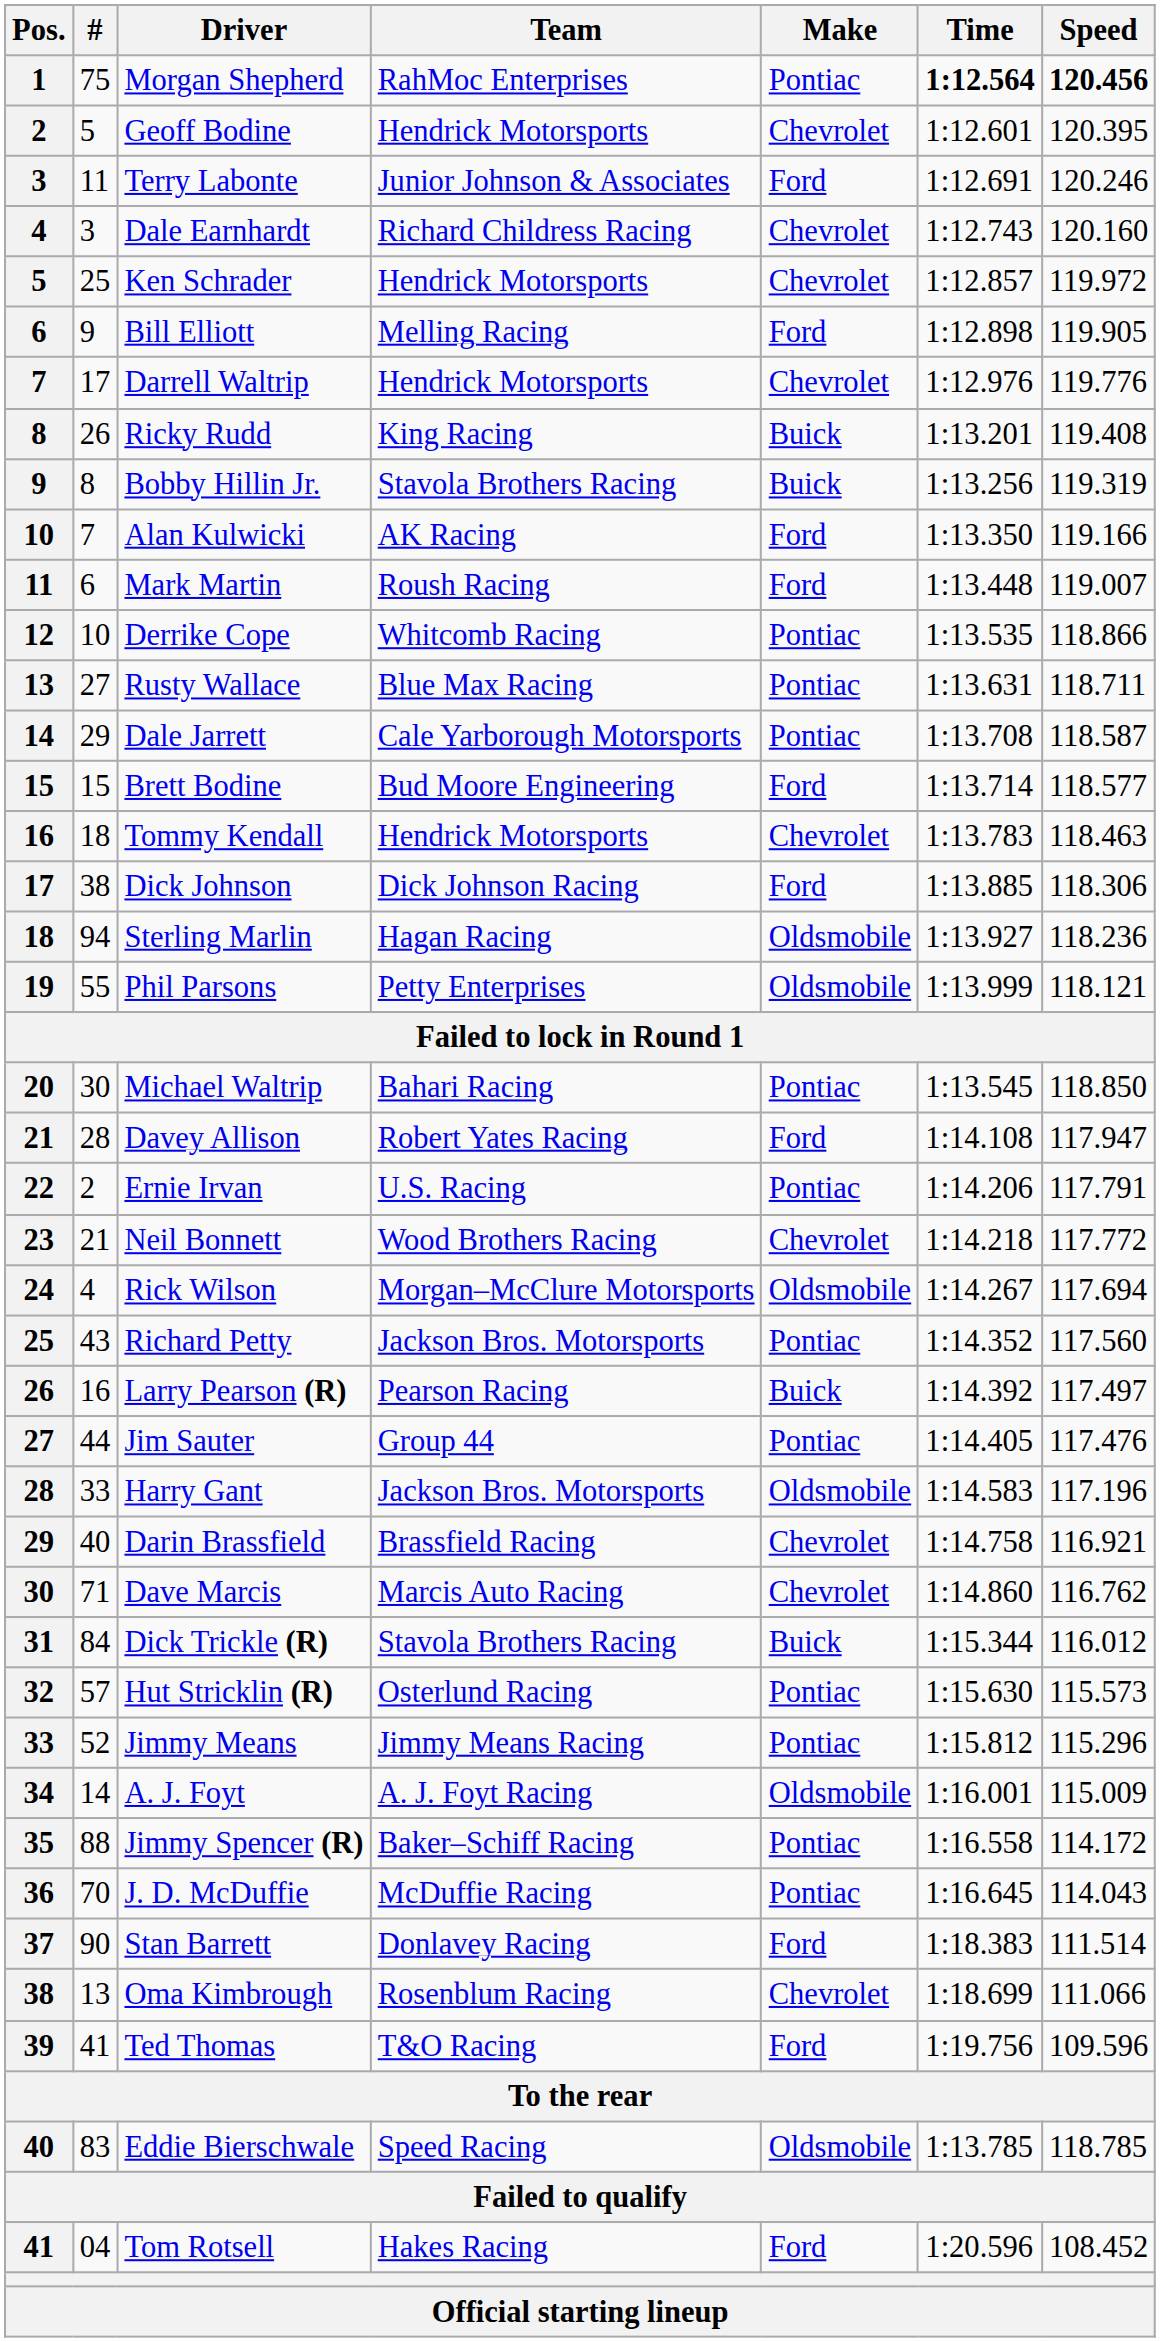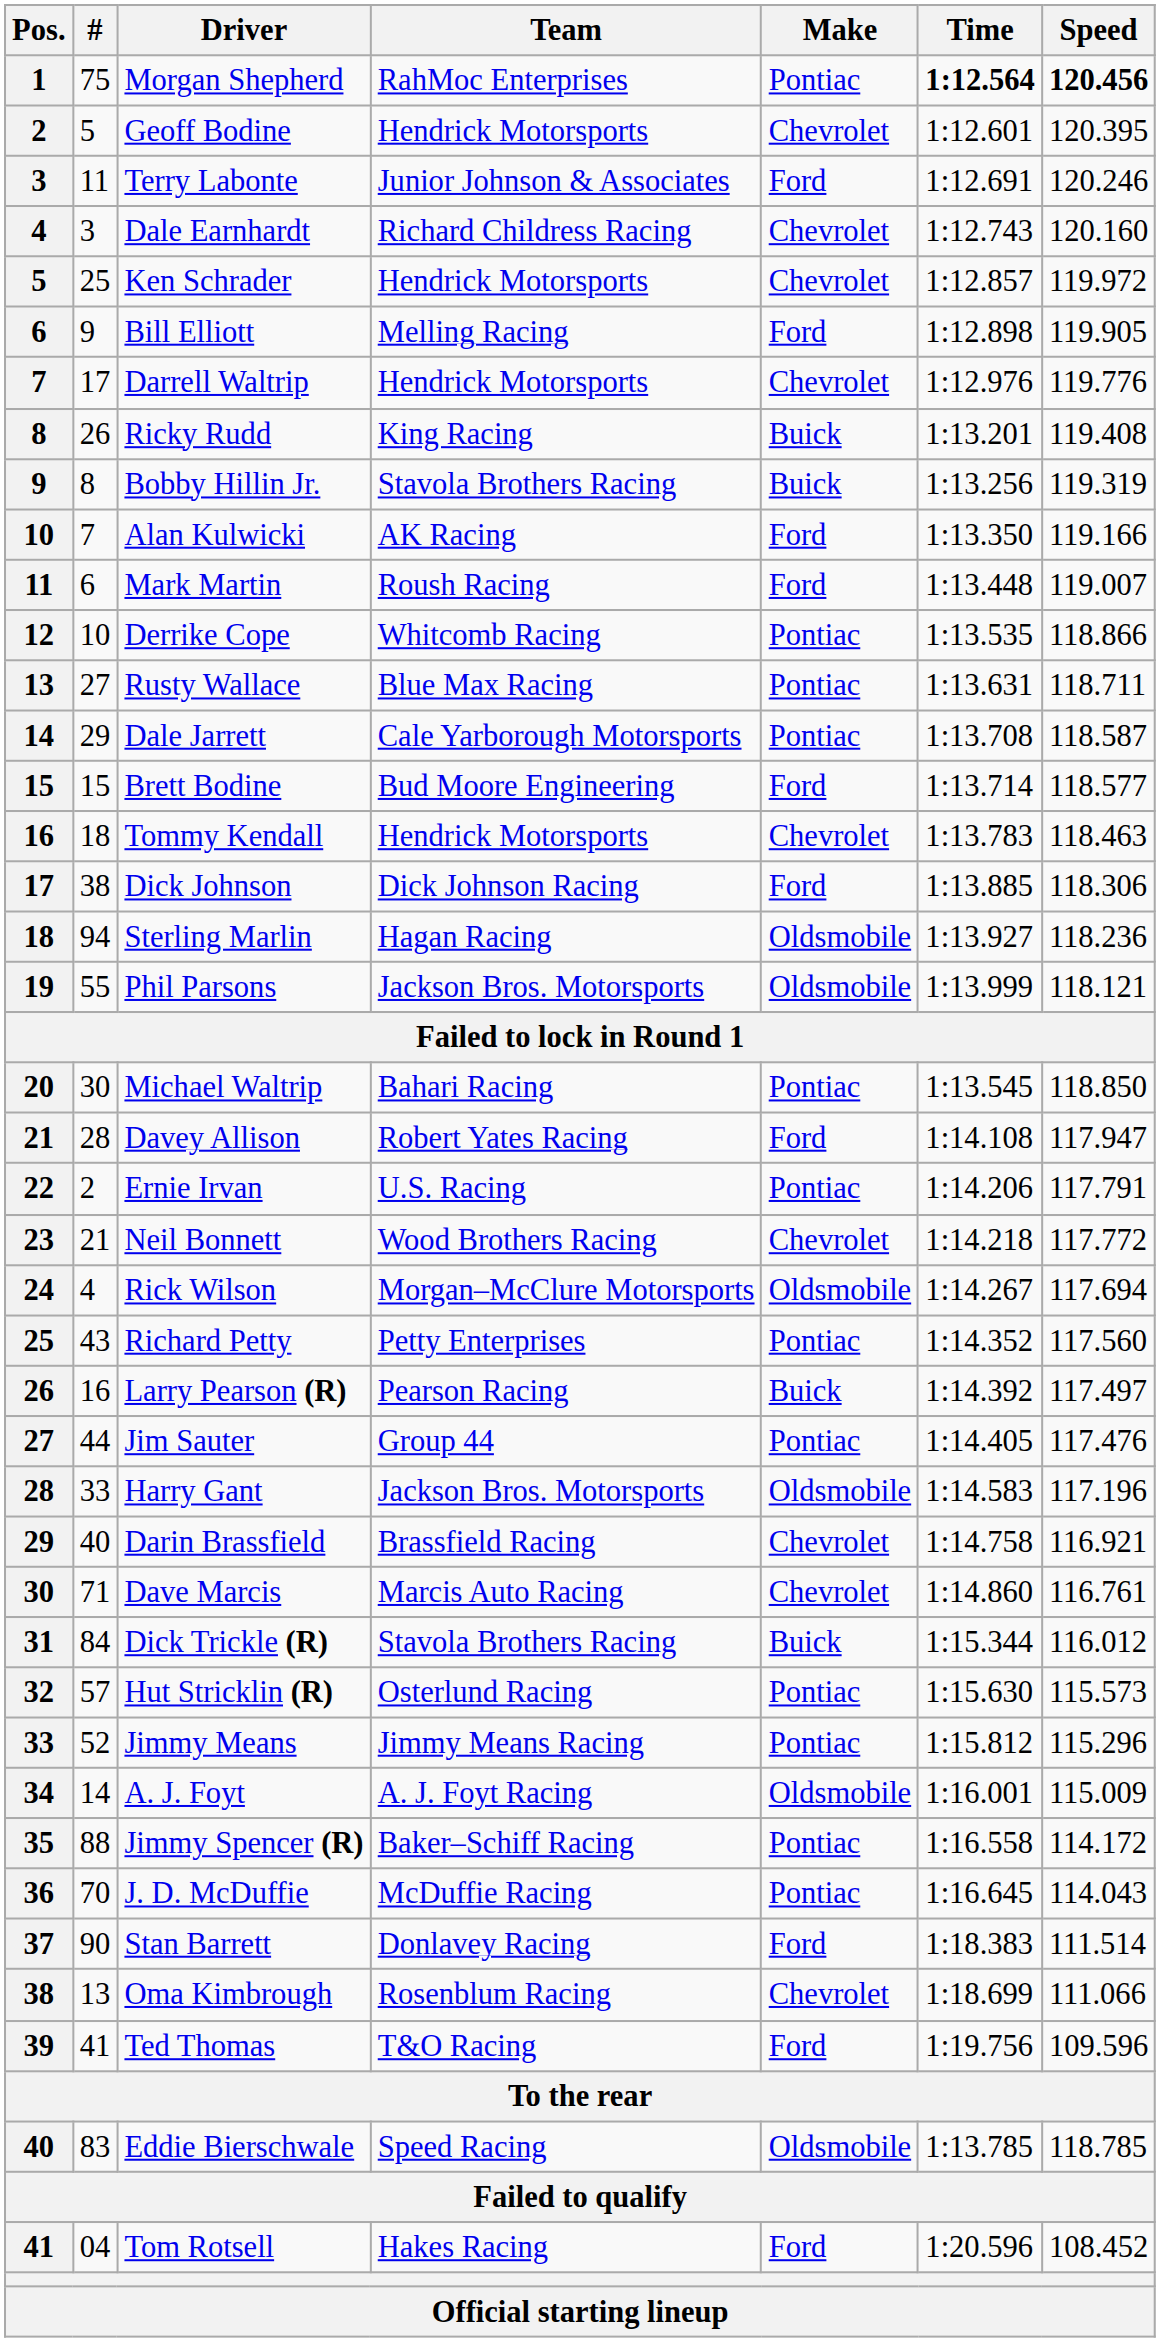Phil Parsons | Team: Petty Enterprises -> Jackson Bros. Motorsports
Richard Petty | Team: Jackson Bros. Motorsports -> Petty Enterprises
Dave Marcis | Speed: 116.762 -> 116.761
